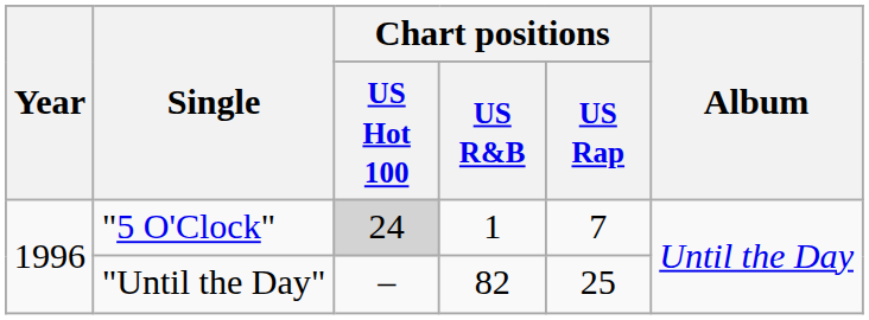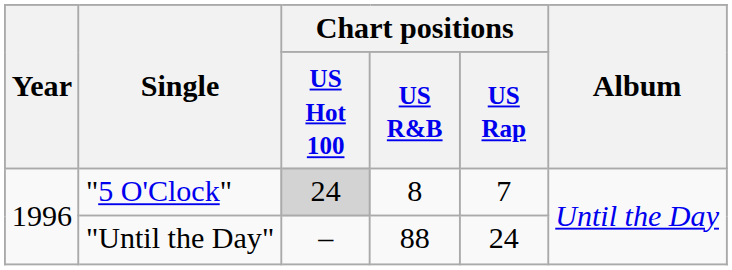"5 O'Clock" | Chart positions / US R&B: 1 -> 8
"Until the Day" | Chart positions / US R&B: 82 -> 88
"Until the Day" | Chart positions / US Rap: 25 -> 24
